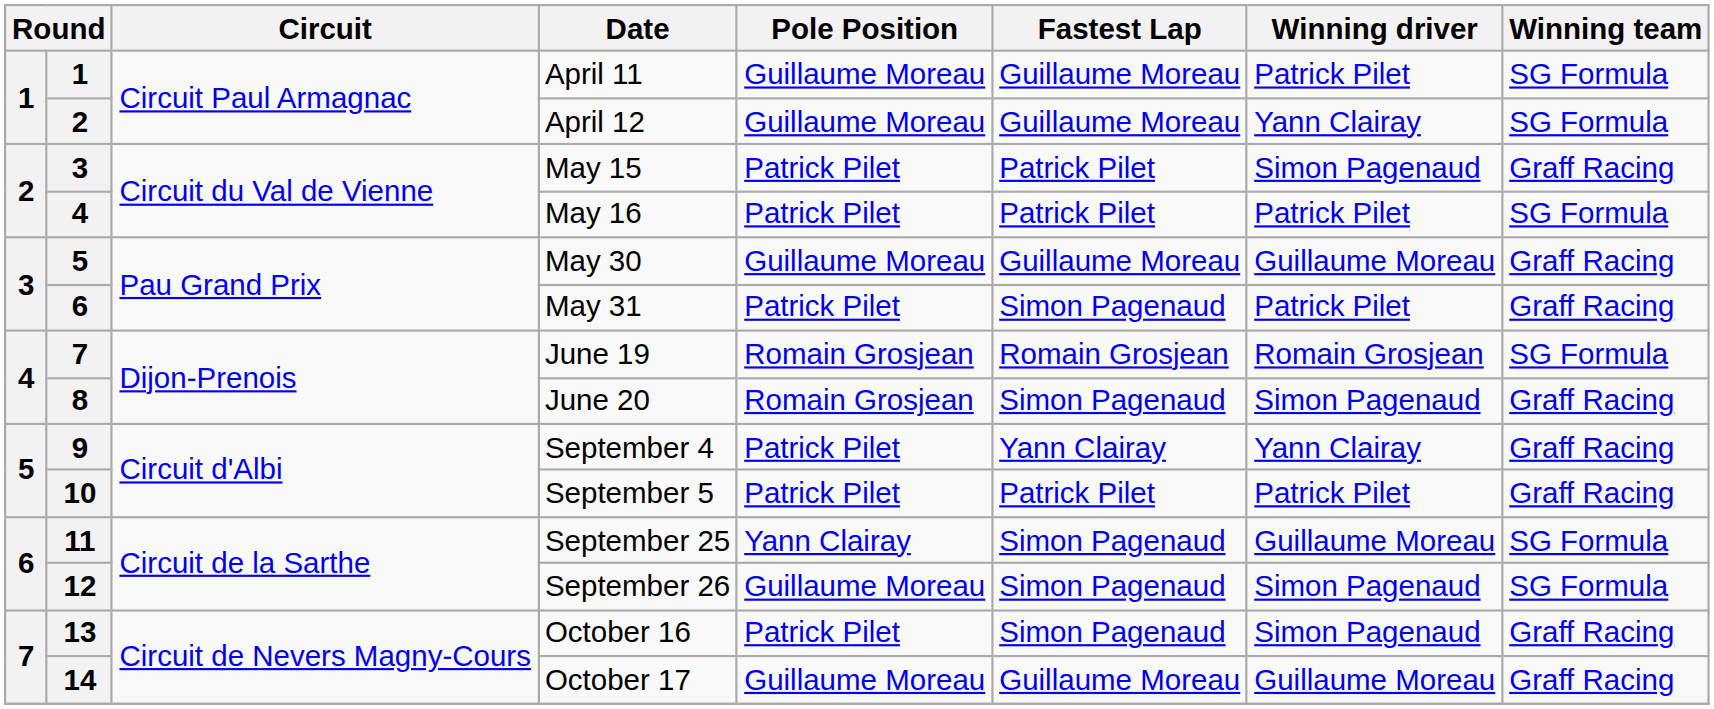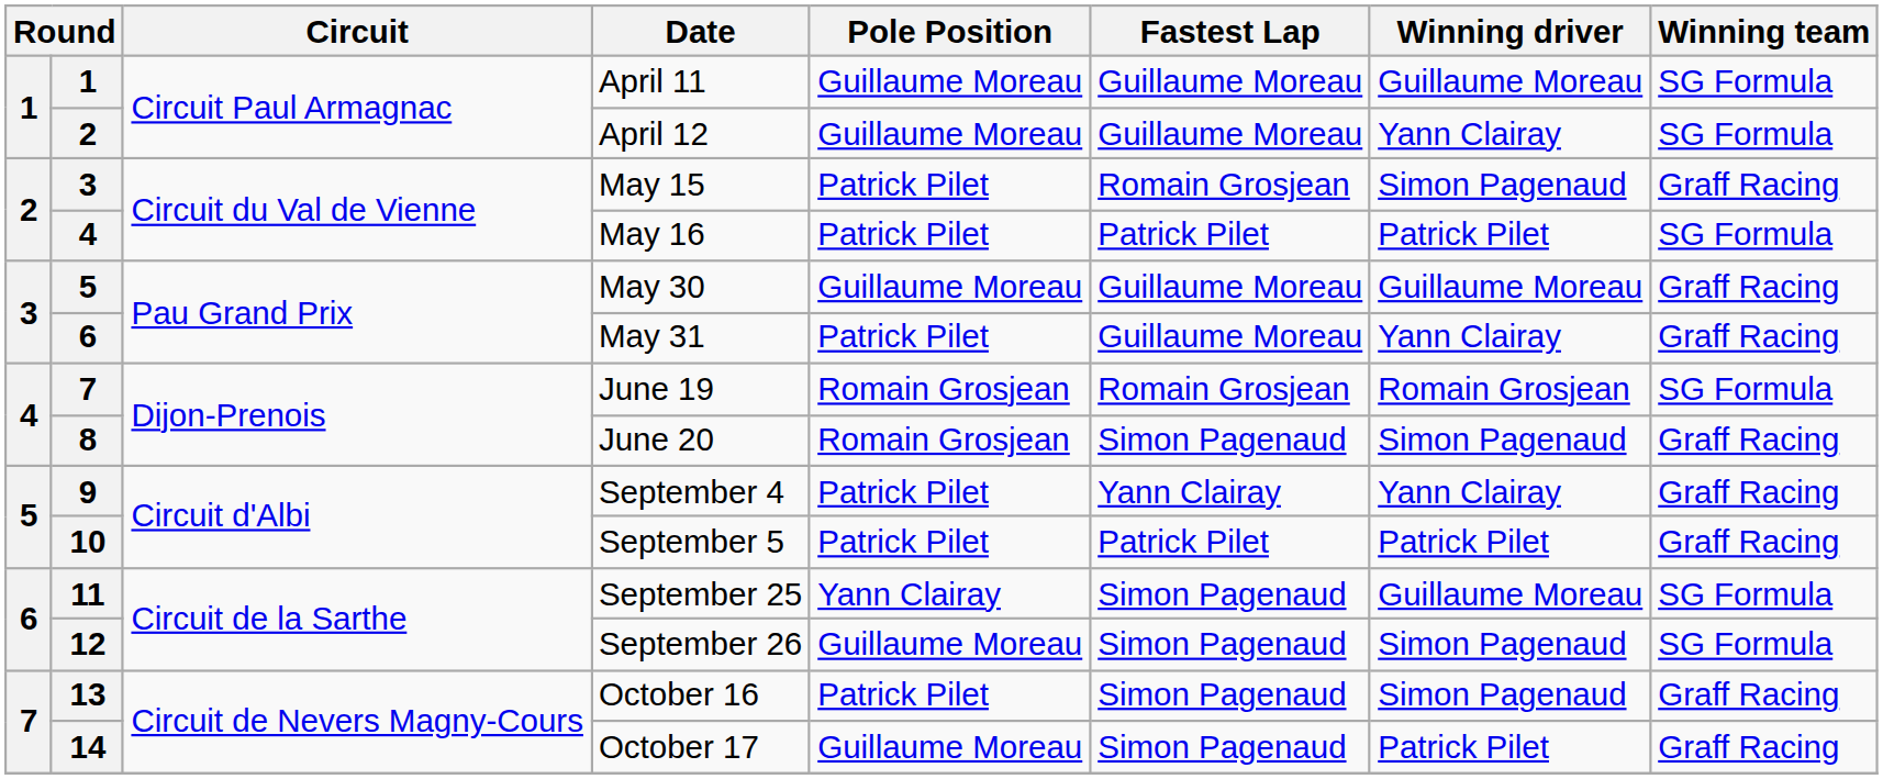April 11 | Winning driver: Patrick Pilet -> Guillaume Moreau
May 15 | Fastest Lap: Patrick Pilet -> Romain Grosjean
May 31 | Fastest Lap: Simon Pagenaud -> Guillaume Moreau
May 31 | Winning driver: Patrick Pilet -> Yann Clairay
October 17 | Fastest Lap: Guillaume Moreau -> Simon Pagenaud
October 17 | Winning driver: Guillaume Moreau -> Patrick Pilet
